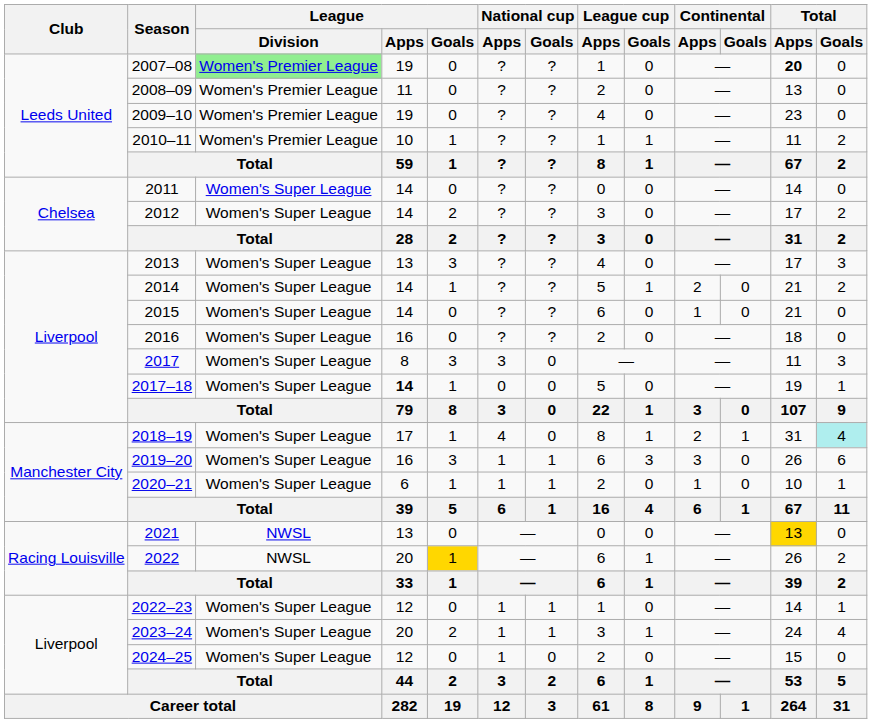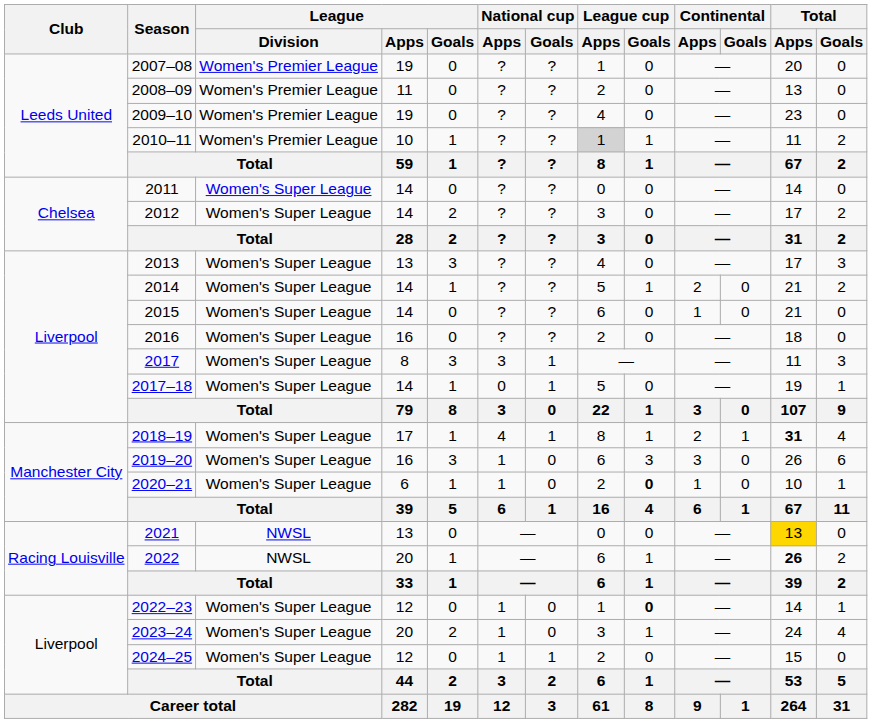2007–08 | League / Division: lightgreen background -> no background
2007–08 | Total / Apps: bold -> normal
2010–11 | League cup / Apps: no background -> lightgrey background
2017 | National cup / Goals: 0 -> 1
2017–18 | League / Apps: bold -> normal
2017–18 | National cup / Goals: 0 -> 1
2018–19 | National cup / Goals: 0 -> 1
2018–19 | Total / Apps: normal -> bold
2018–19 | Total / Goals: paleturquoise background -> no background
2019–20 | National cup / Goals: 1 -> 0
2020–21 | National cup / Goals: 1 -> 0
2020–21 | League cup / Goals: normal -> bold
2022 | League / Goals: gold background -> no background
2022 | Total / Apps: normal -> bold
2022–23 | National cup / Goals: 1 -> 0
2022–23 | League cup / Goals: normal -> bold
2023–24 | National cup / Goals: 1 -> 0
2024–25 | National cup / Goals: 0 -> 1
